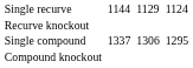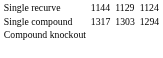- row: Recurve knockout
Single compound | column 3: 1337 -> 1317
Single compound | column 5: 1306 -> 1303
Single compound | column 7: 1295 -> 1294
